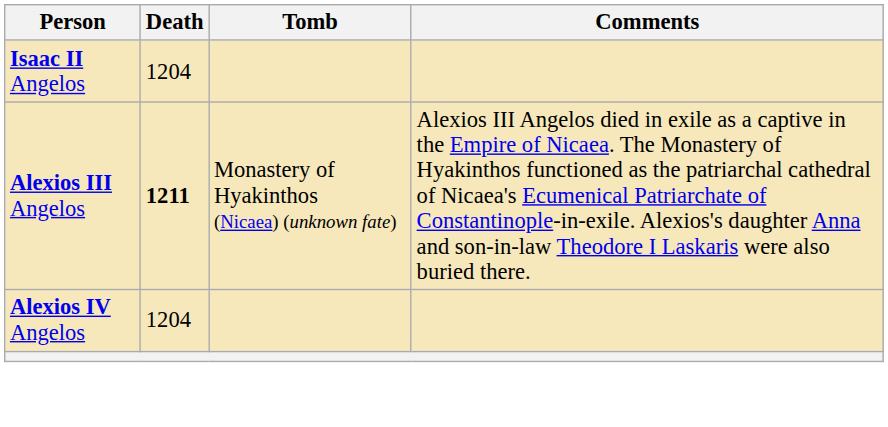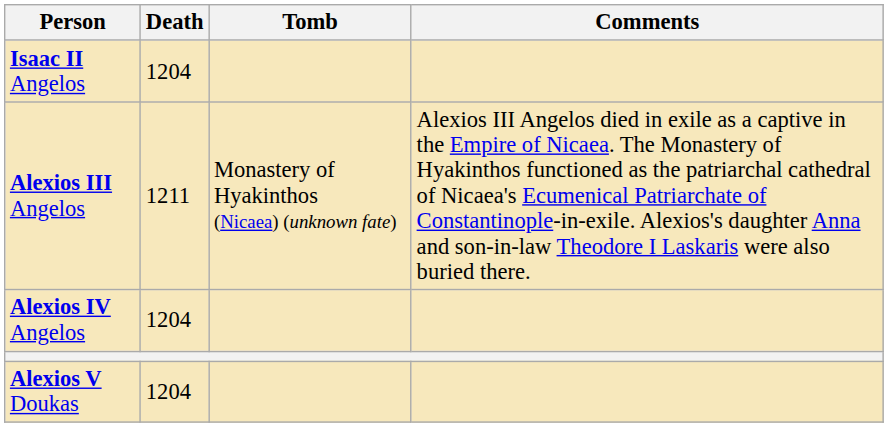Alexios III Angelos | Death: bold -> normal
+ row: Alexios V Doukas | 1204
